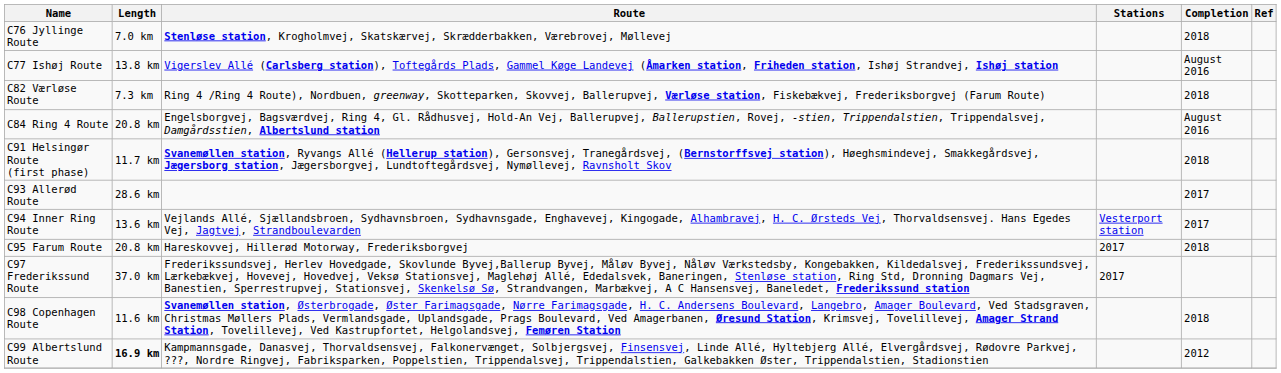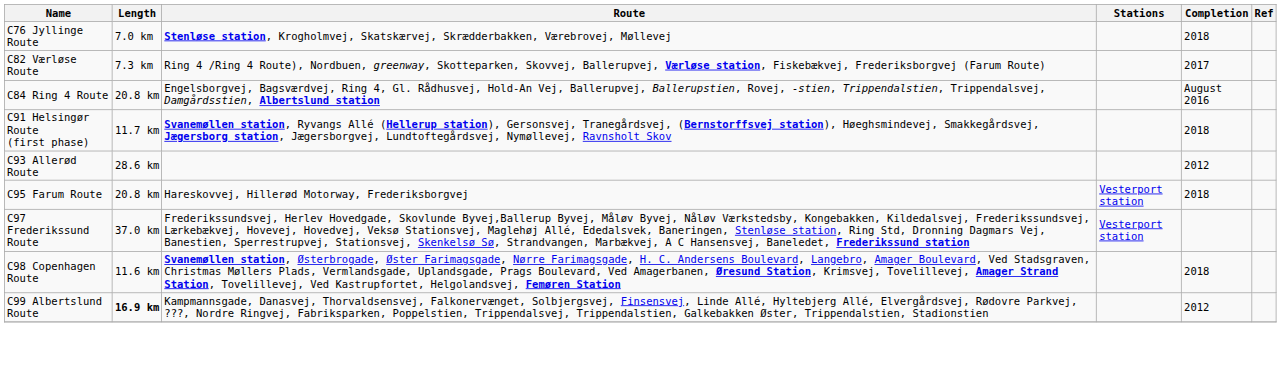- row: C77 Ishøj Route | 13.8 km | Vigerslev Allé (Carlsberg station), Toftegårds Plads, Gammel Køge Landevej (Åmarken station, Friheden station, Ishøj Strandvej, Ishøj station | August 2016
C82 Værløse Route | Completion: 2018 -> 2017
C93 Allerød Route | Completion: 2017 -> 2012
- row: C94 Inner Ring Route | 13.6 km | Vejlands Allé, Sjællandsbroen, Sydhavnsbroen, Sydhavnsgade, Enghavevej, Kingogade, Alhambravej, H. C. Ørsteds Vej, Thorvaldsensvej. Hans Egedes Vej, Jagtvej, Strandboulevarden | Vesterport station | 2017
C95 Farum Route | Stations: 2017 -> Vesterport station
C97 Frederikssund Route | Stations: 2017 -> Vesterport station
